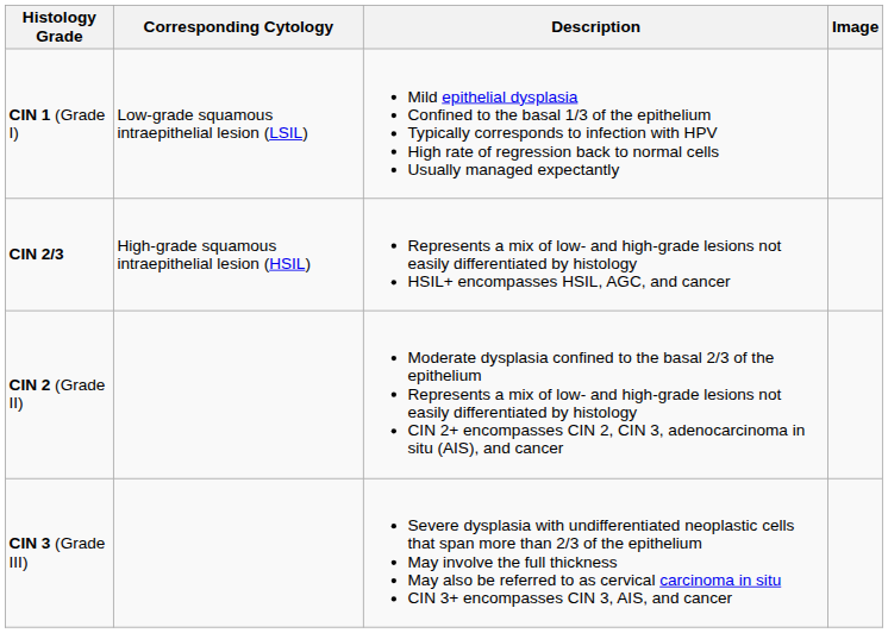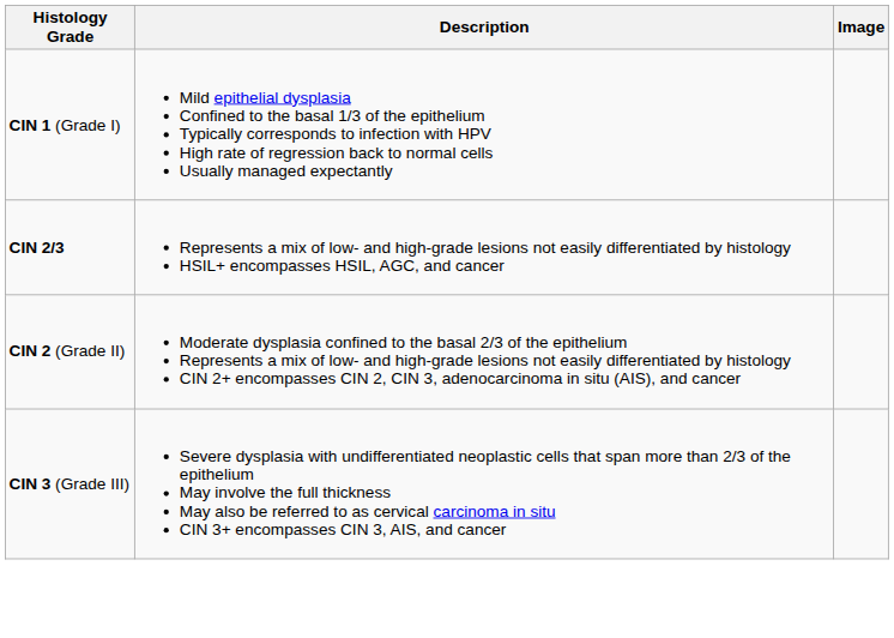- column: Corresponding Cytology | Low-grade squamous intraepithelial lesion (LSIL) | High-grade squamous intraepithelial lesion (HSIL)
